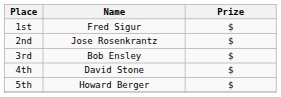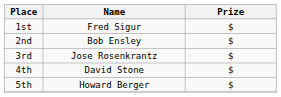2nd | Name: Jose Rosenkrantz -> Bob Ensley
3rd | Name: Bob Ensley -> Jose Rosenkrantz
